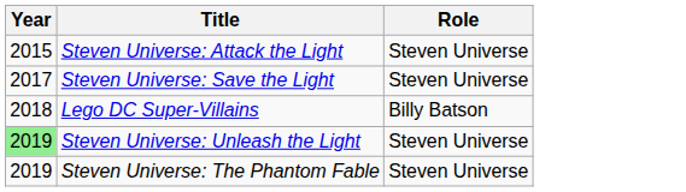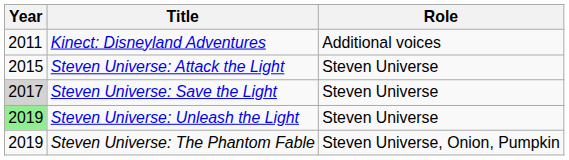+ row: 2011 | Kinect: Disneyland Adventures | Additional voices
Steven Universe: Save the Light | Year: no background -> lightgrey background
- row: 2018 | Lego DC Super-Villains | Billy Batson
Steven Universe: The Phantom Fable | Role: Steven Universe -> Steven Universe, Onion, Pumpkin
